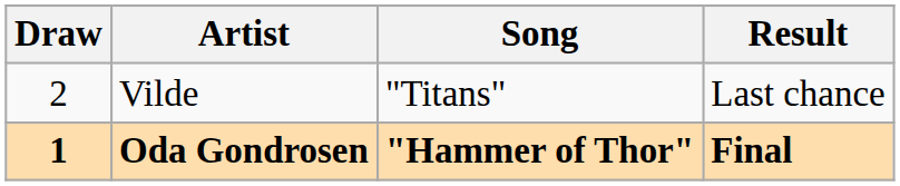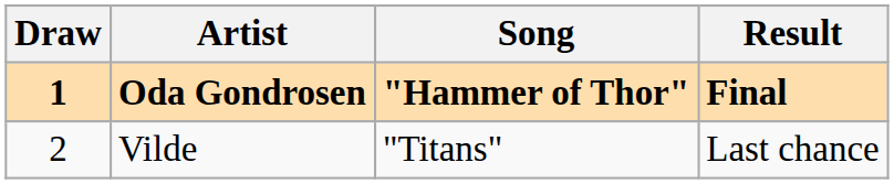rows swapped: Oda Gondrosen <-> Vilde
